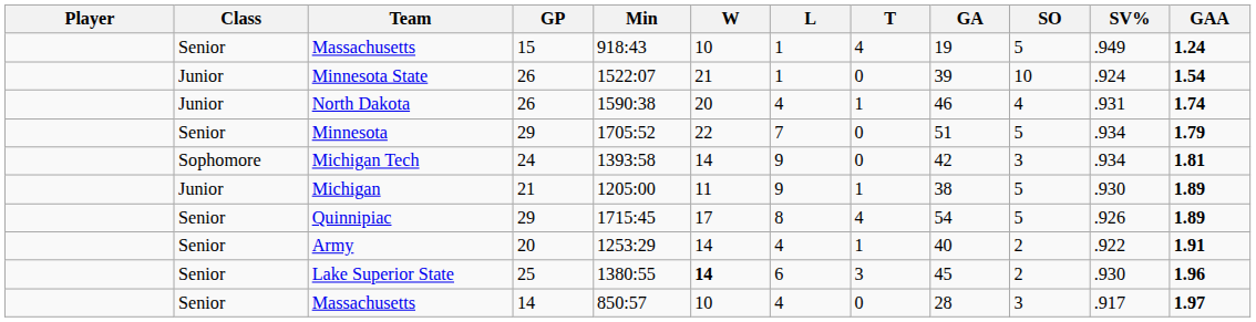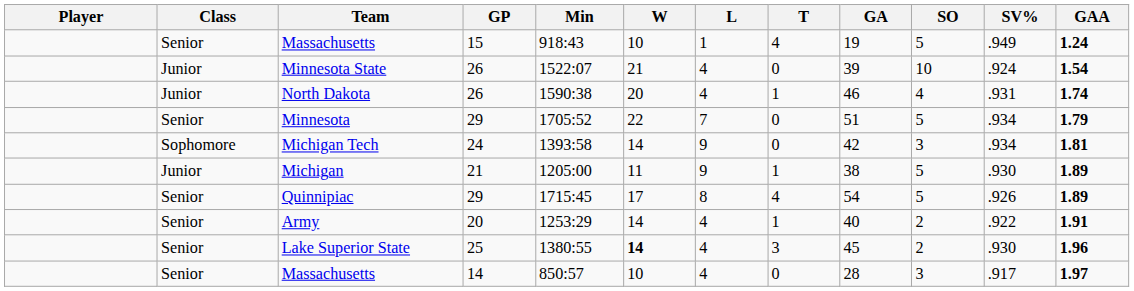Minnesota State | L: 1 -> 4
Lake Superior State | L: 6 -> 4
